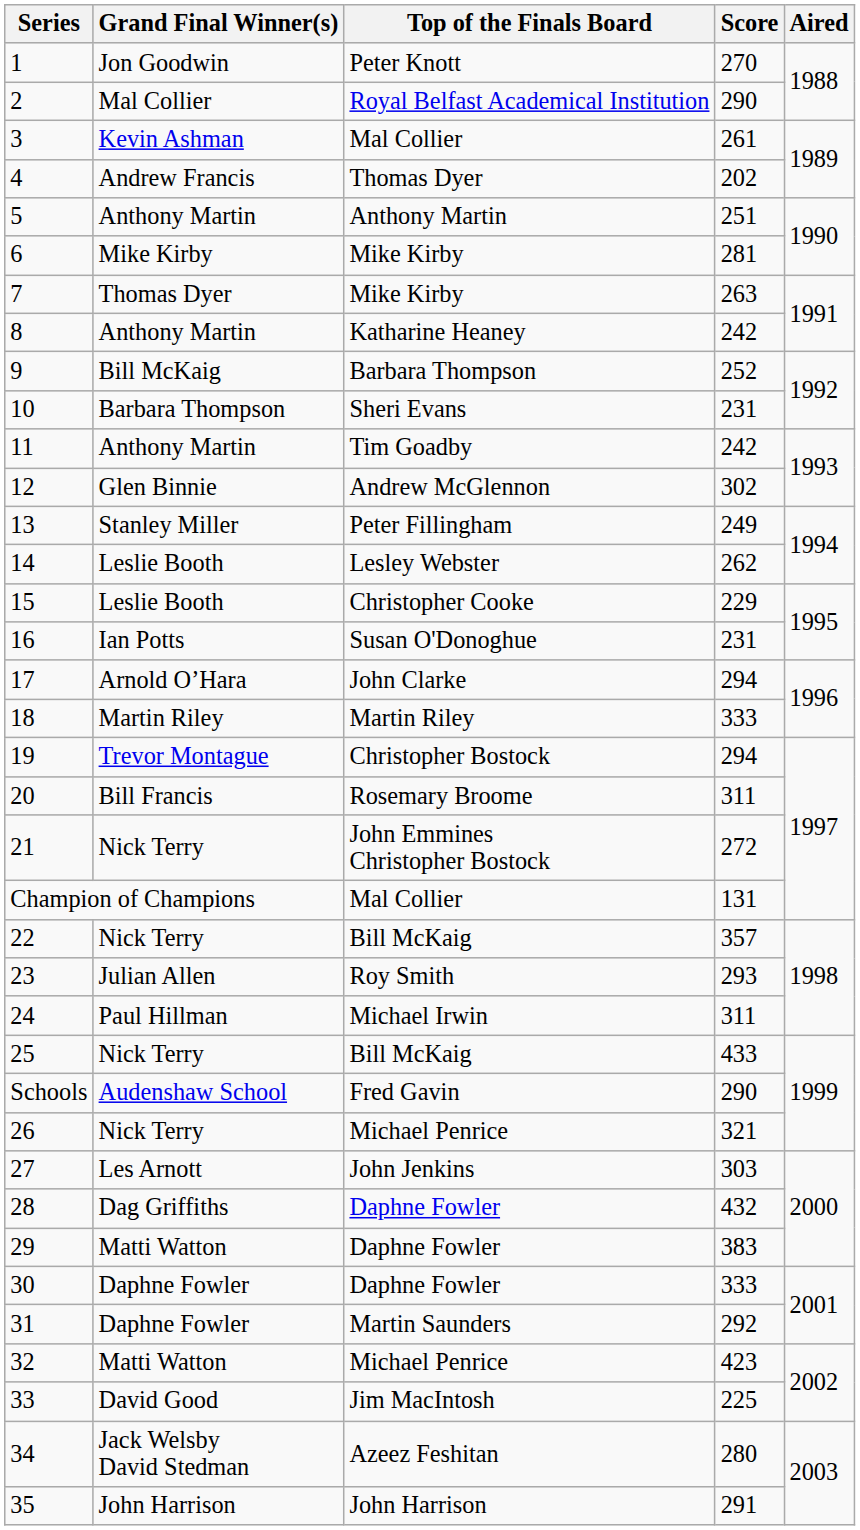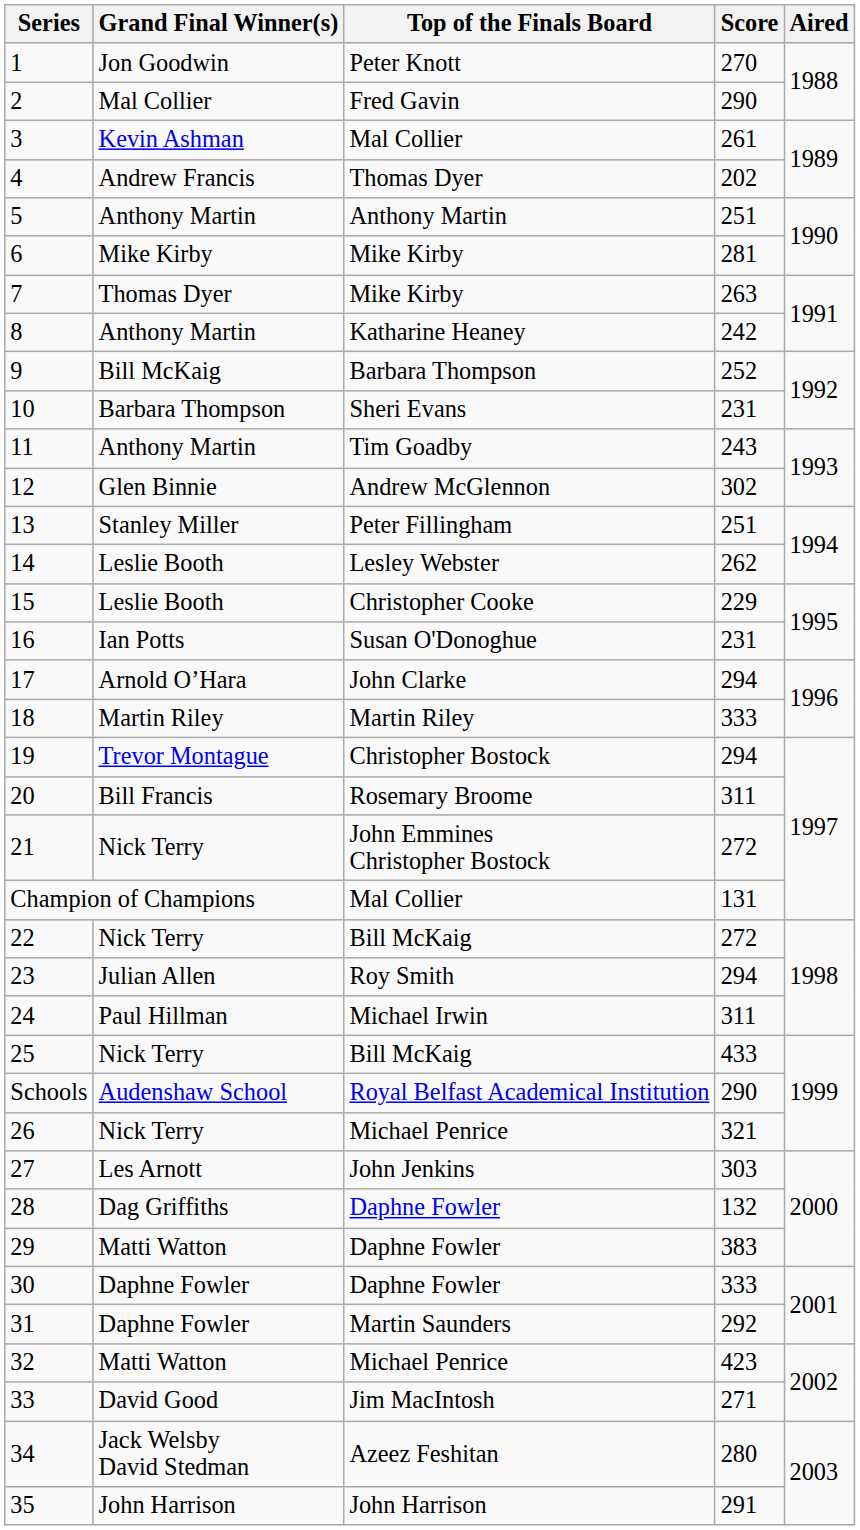2 | Top of the Finals Board: Royal Belfast Academical Institution -> Fred Gavin
11 | Score: 242 -> 243
13 | Score: 249 -> 251
22 | Score: 357 -> 272
23 | Score: 293 -> 294
Schools | Top of the Finals Board: Fred Gavin -> Royal Belfast Academical Institution
28 | Score: 432 -> 132
33 | Score: 225 -> 271
